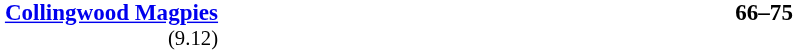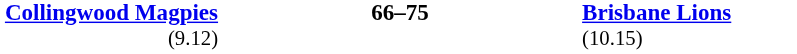+ column: Brisbane Lions | (10.15)
